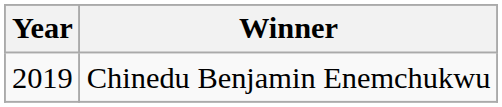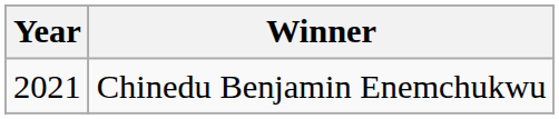Chinedu Benjamin Enemchukwu | Year: 2019 -> 2021
